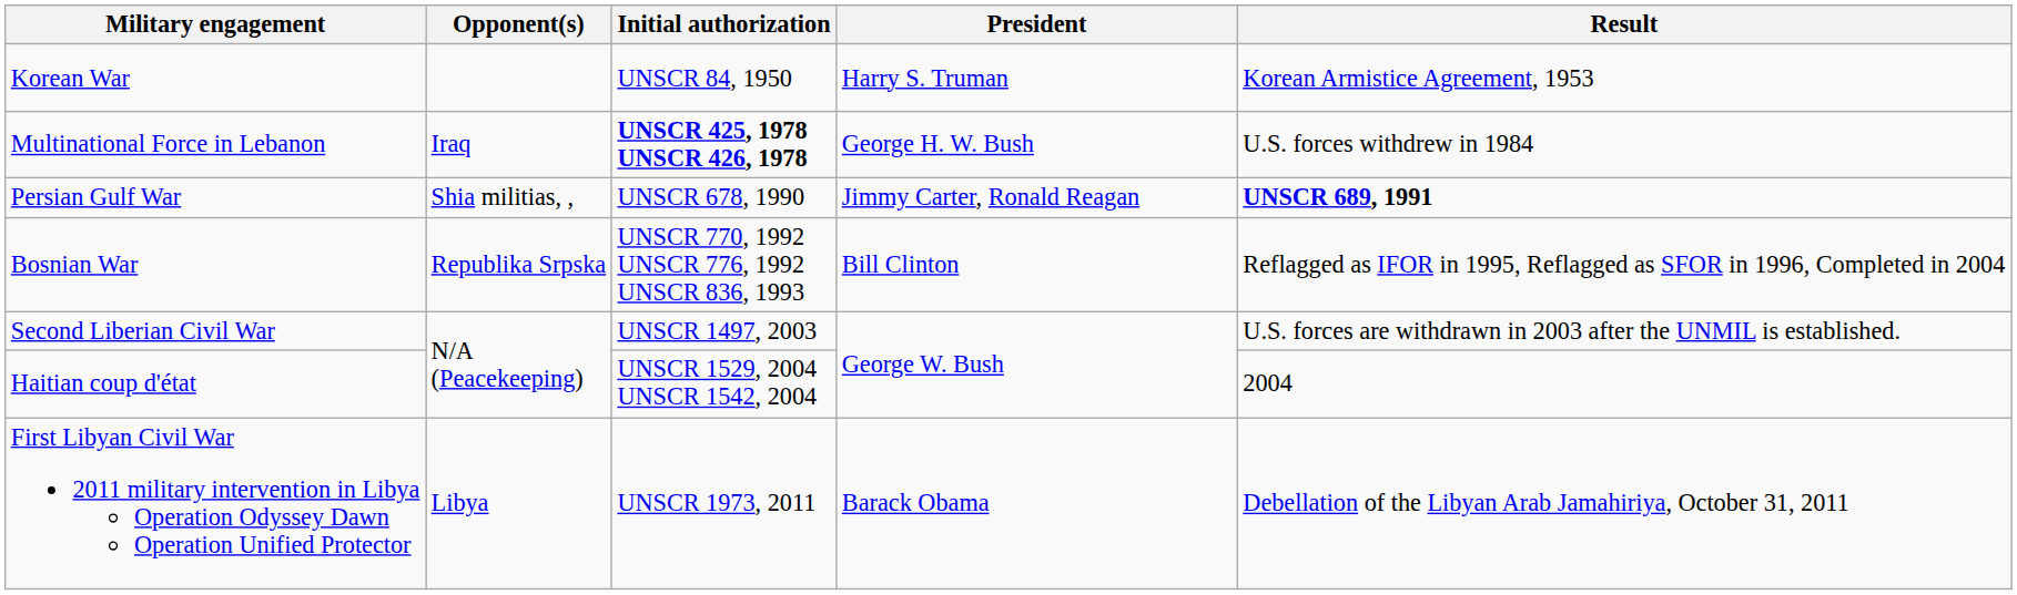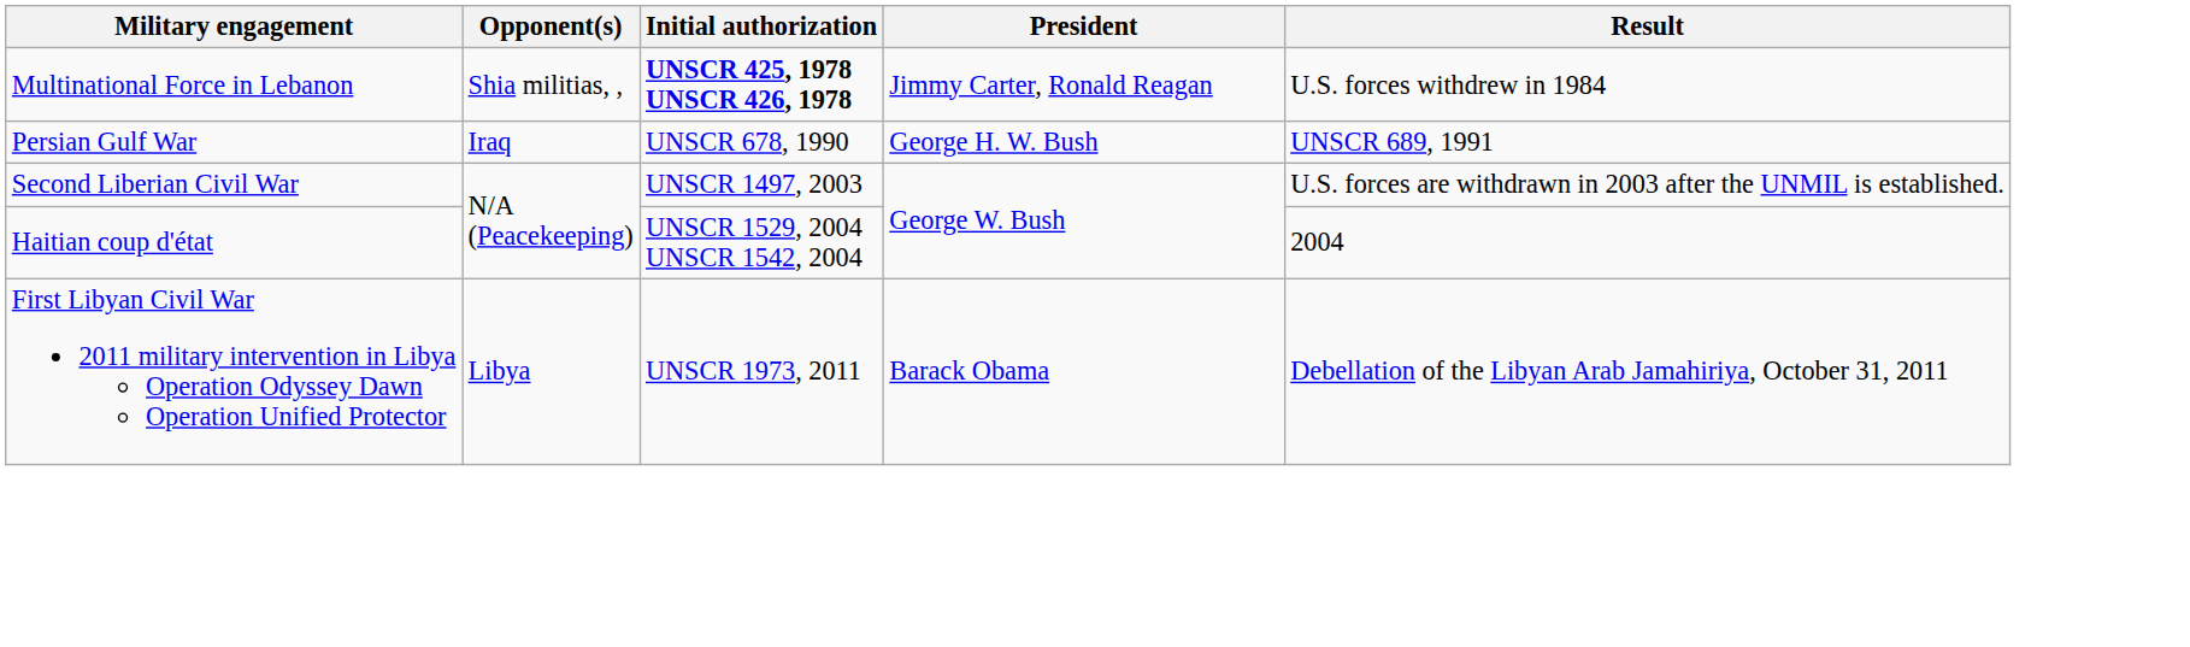- row: Korean War | UNSCR 84, 1950 | Harry S. Truman | Korean Armistice Agreement, 1953
Multinational Force in Lebanon | Opponent(s): Iraq -> Shia militias, ,
Multinational Force in Lebanon | President: George H. W. Bush -> Jimmy Carter, Ronald Reagan
Persian Gulf War | Opponent(s): Shia militias, , -> Iraq
Persian Gulf War | President: Jimmy Carter, Ronald Reagan -> George H. W. Bush
Persian Gulf War | Result: bold -> normal
- row: Bosnian War | Republika Srpska | UNSCR 770, 1992 UNSCR 776, 1992 UNSCR 836, 1993 | Bill Clinton | Reflagged as IFOR in 1995, Reflagged as SFOR in 1996, Completed in 2004
